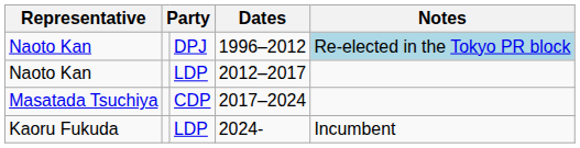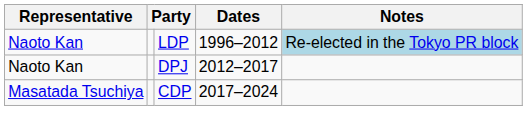1996–2012 | column 3: DPJ -> LDP
2012–2017 | column 3: LDP -> DPJ
- row: Kaoru Fukuda | LDP | 2024- | Incumbent
